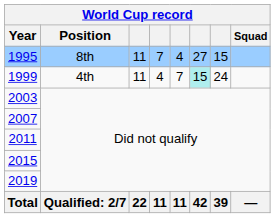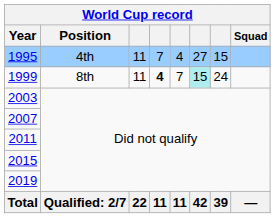1995 | Position: 8th -> 4th
1999 | Position: 4th -> 8th
1999 | column 4: normal -> bold
